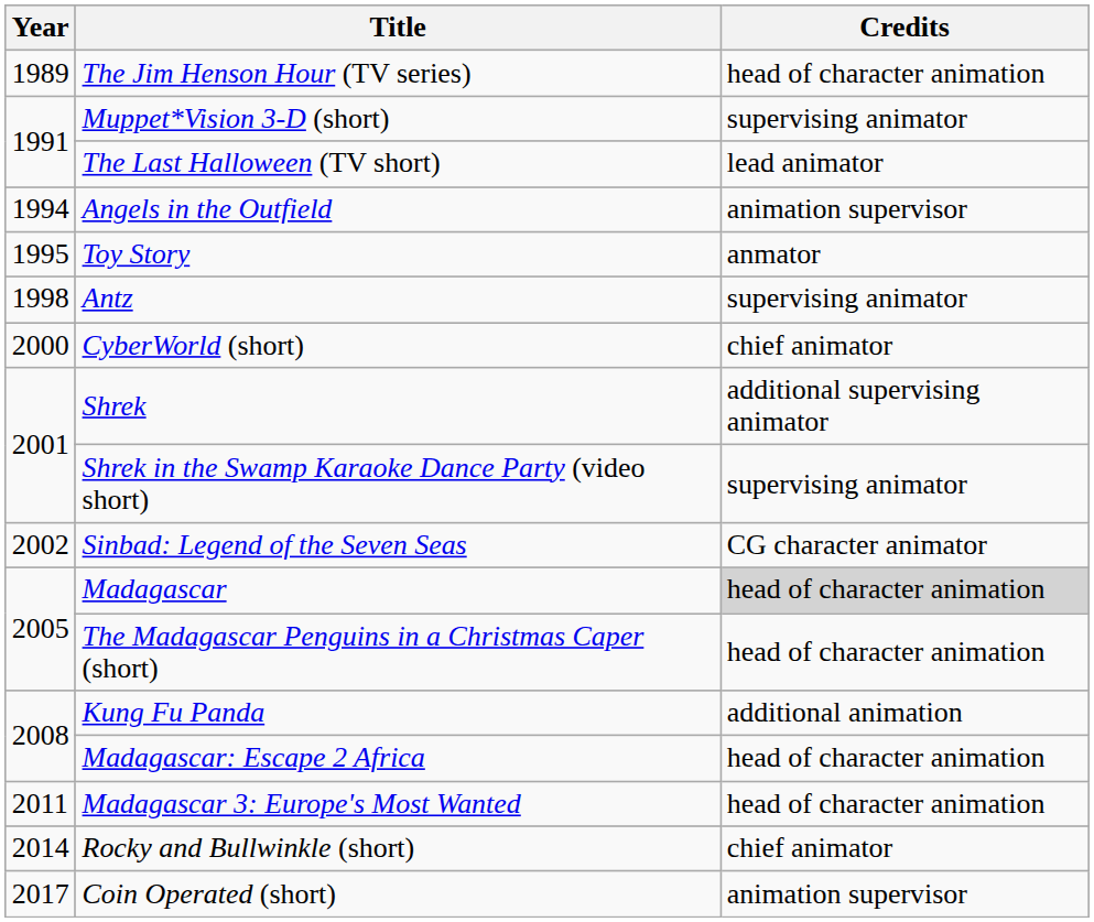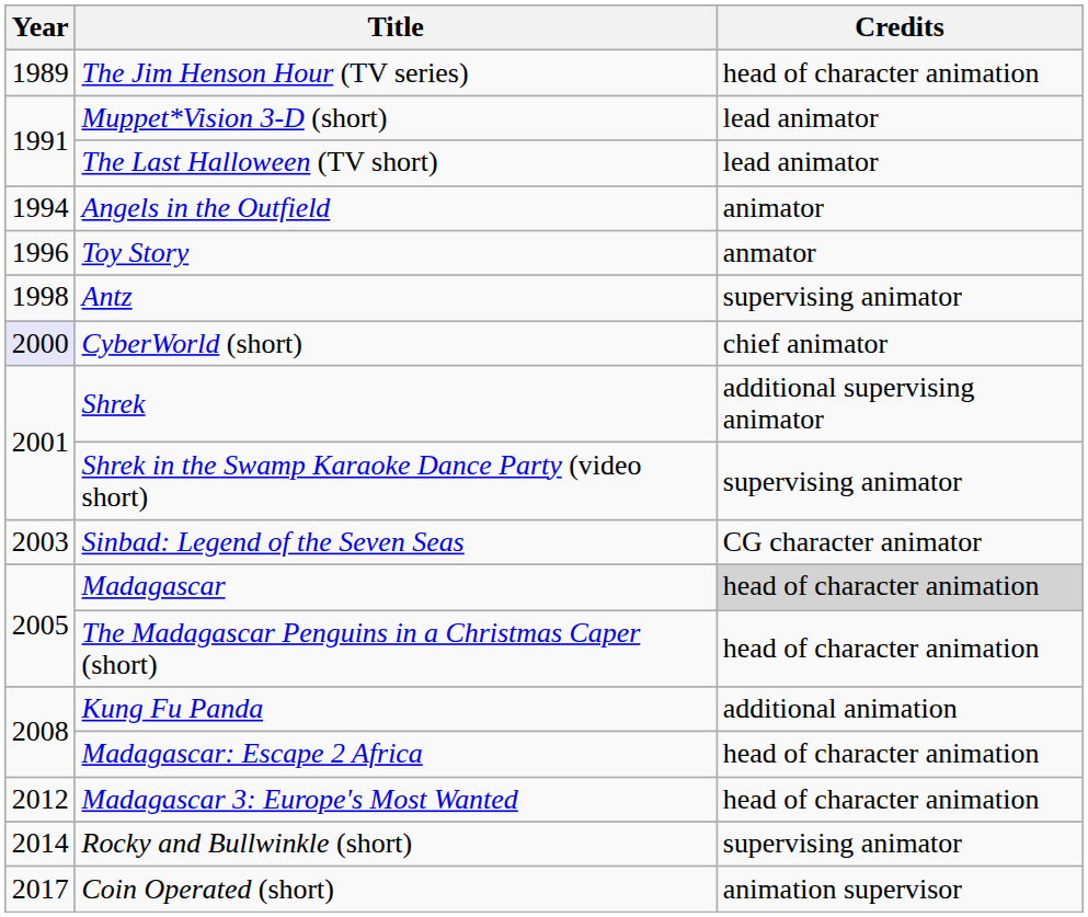Muppet*Vision 3-D (short) | Credits: supervising animator -> lead animator
Angels in the Outfield | Credits: animation supervisor -> animator
Toy Story | Year: 1995 -> 1996
CyberWorld (short) | Year: no background -> lavender background
Sinbad: Legend of the Seven Seas | Year: 2002 -> 2003
Madagascar 3: Europe's Most Wanted | Year: 2011 -> 2012
Rocky and Bullwinkle (short) | Credits: chief animator -> supervising animator
